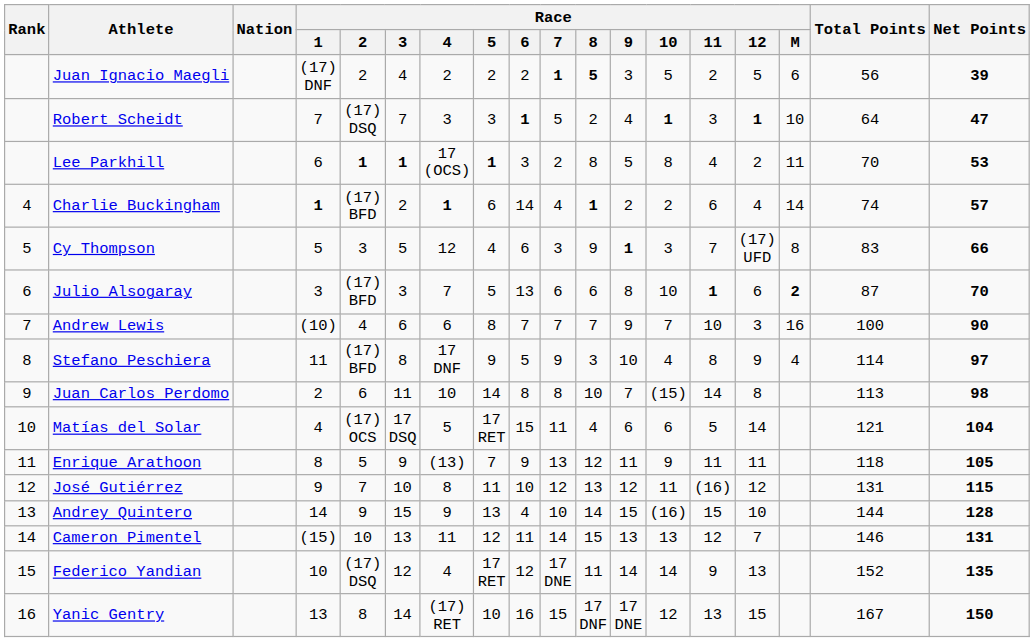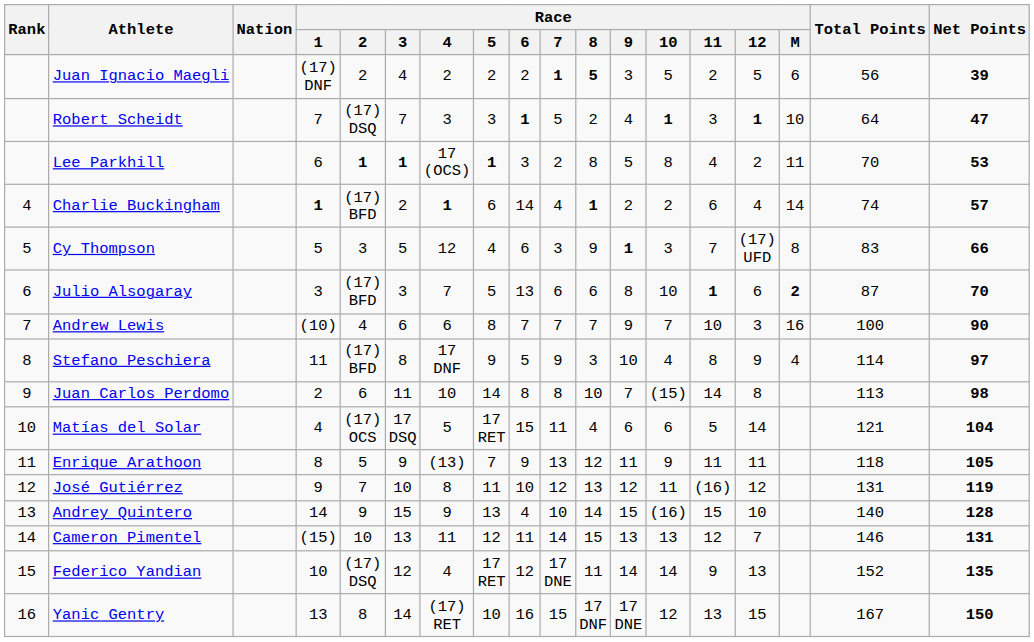José Gutiérrez | Net Points: 115 -> 119
Andrey Quintero | Total Points: 144 -> 140
